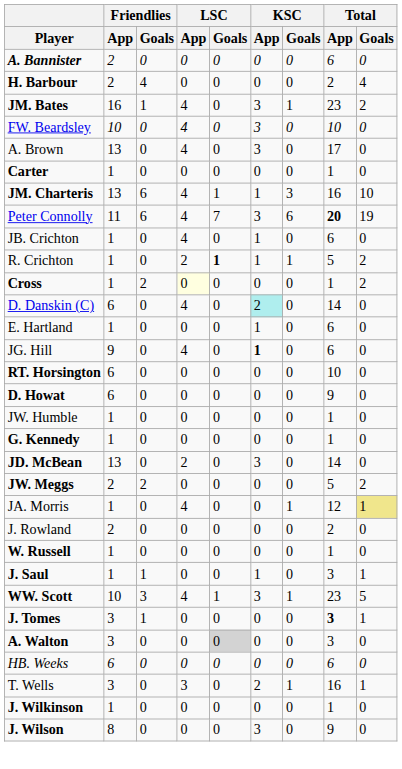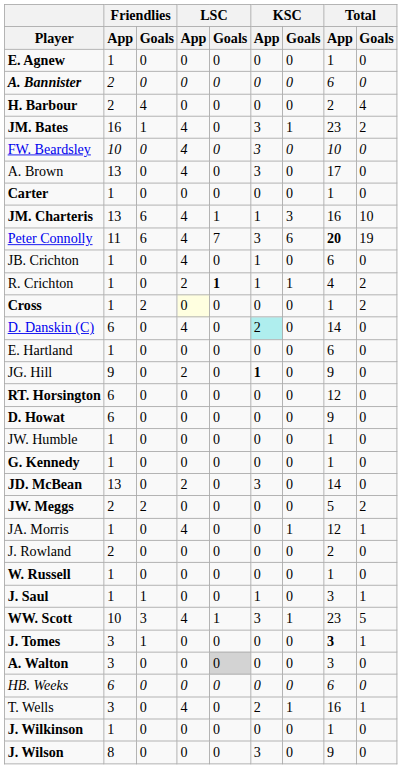+ row: E. Agnew | 1 | 0 | 0 | 0 | 0 | 0 | 1 | 0
R. Crichton | Total / App: 5 -> 4
E. Hartland | KSC / App: 1 -> 0
JG. Hill | LSC / App: 4 -> 2
JG. Hill | Total / App: 6 -> 9
RT. Horsington | Total / App: 10 -> 12
JA. Morris | Total / Goals: khaki background -> no background
T. Wells | LSC / App: 3 -> 4
